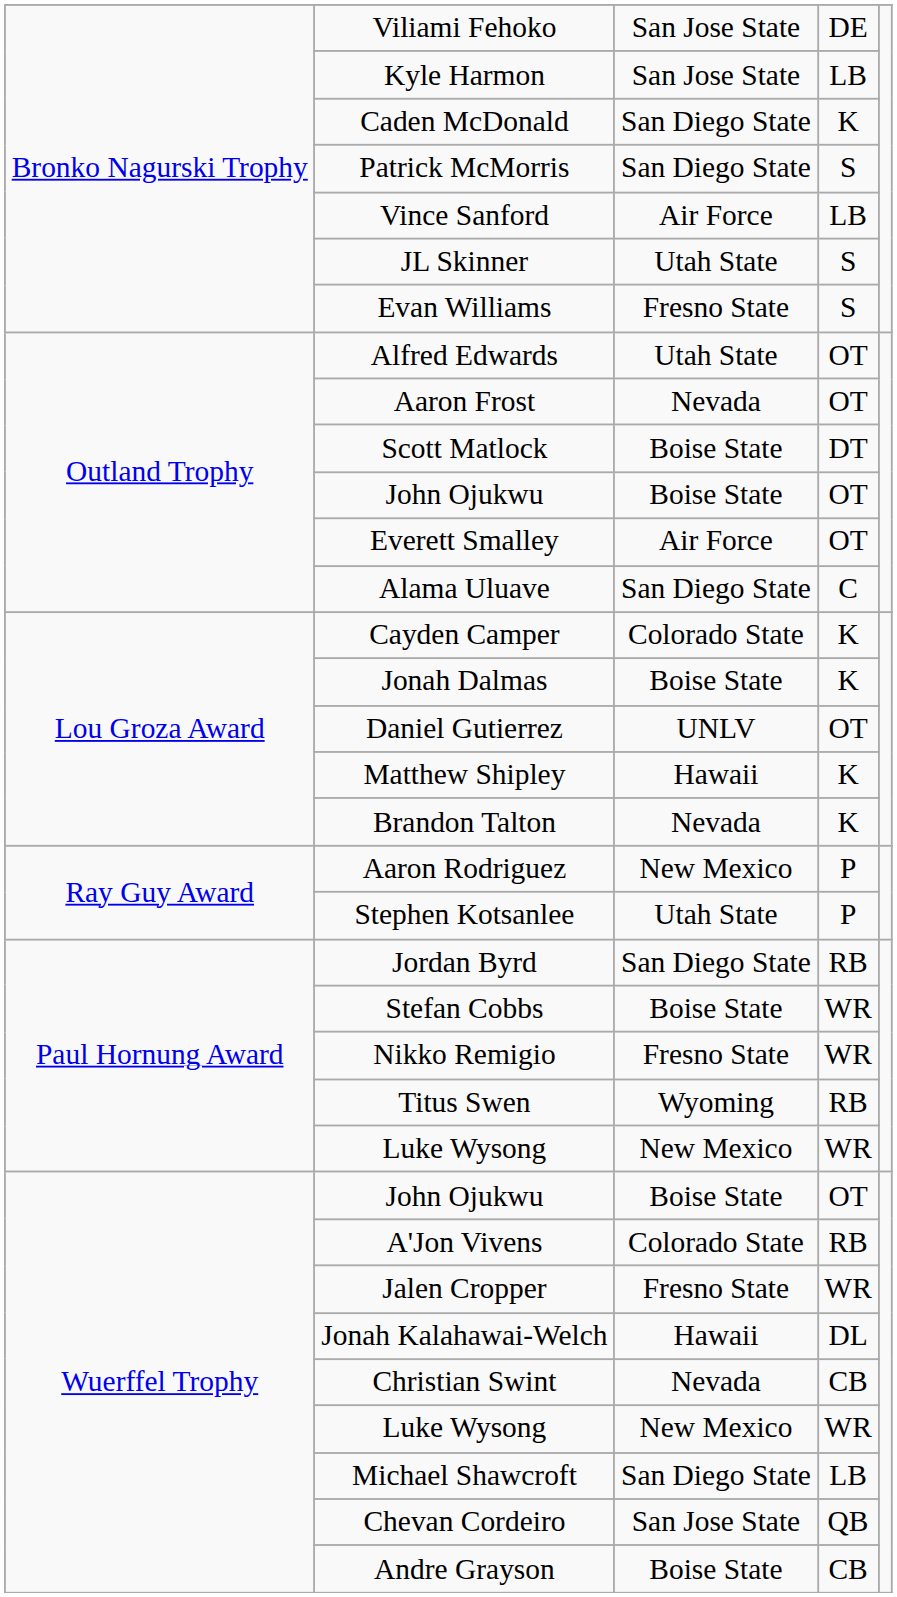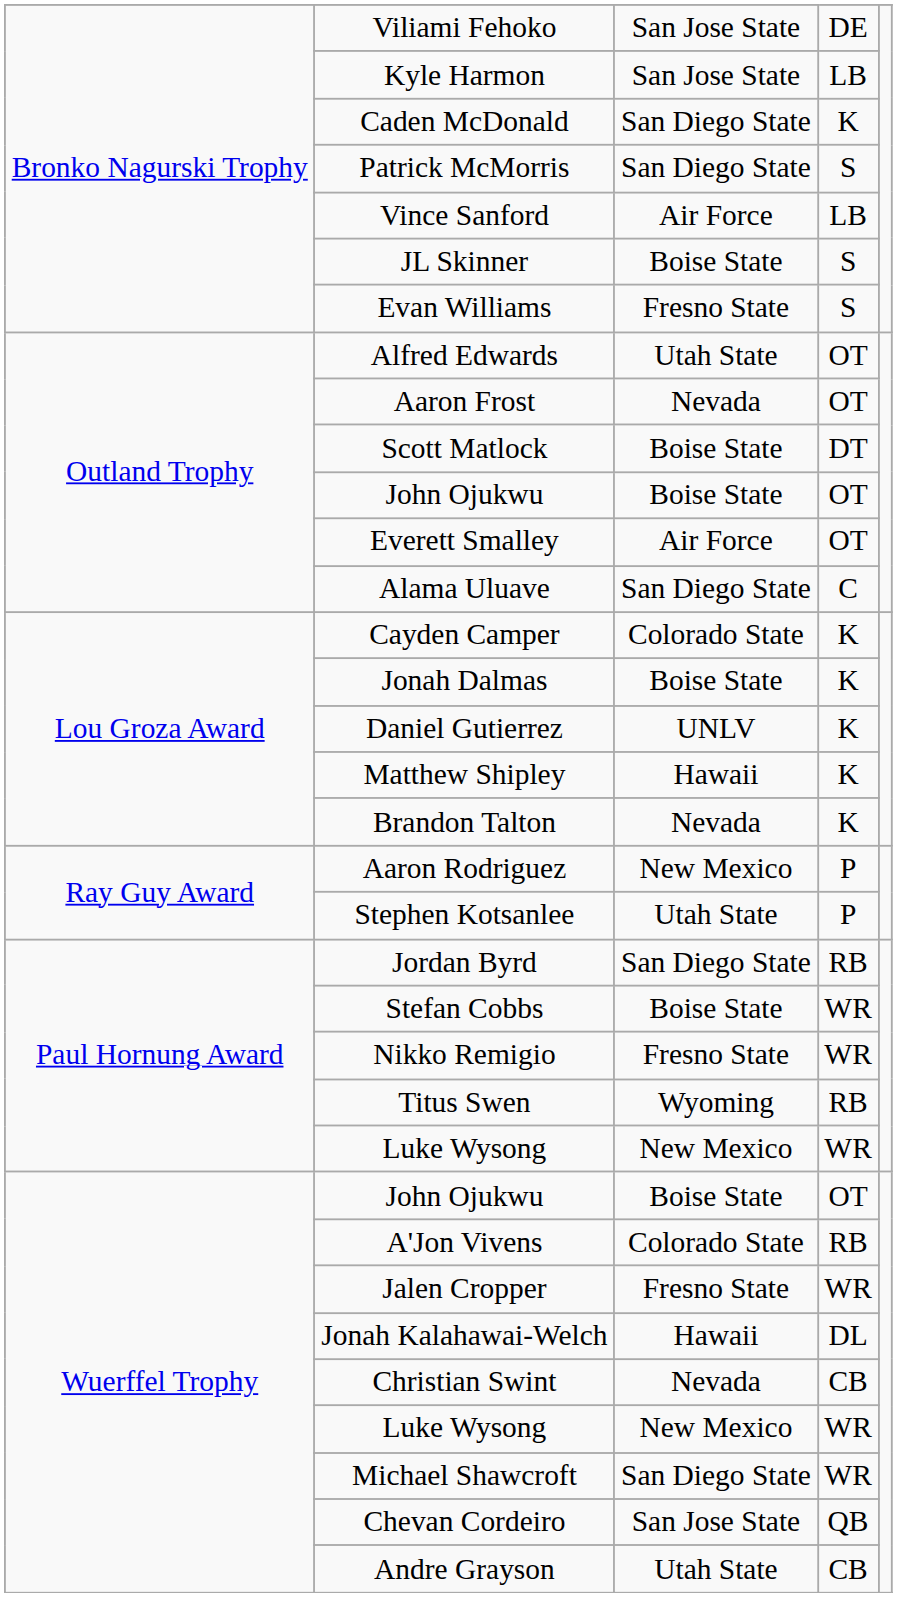JL Skinner | column 3: Utah State -> Boise State
Daniel Gutierrez | column 4: OT -> K
Michael Shawcroft | column 4: LB -> WR
Andre Grayson | column 3: Boise State -> Utah State
